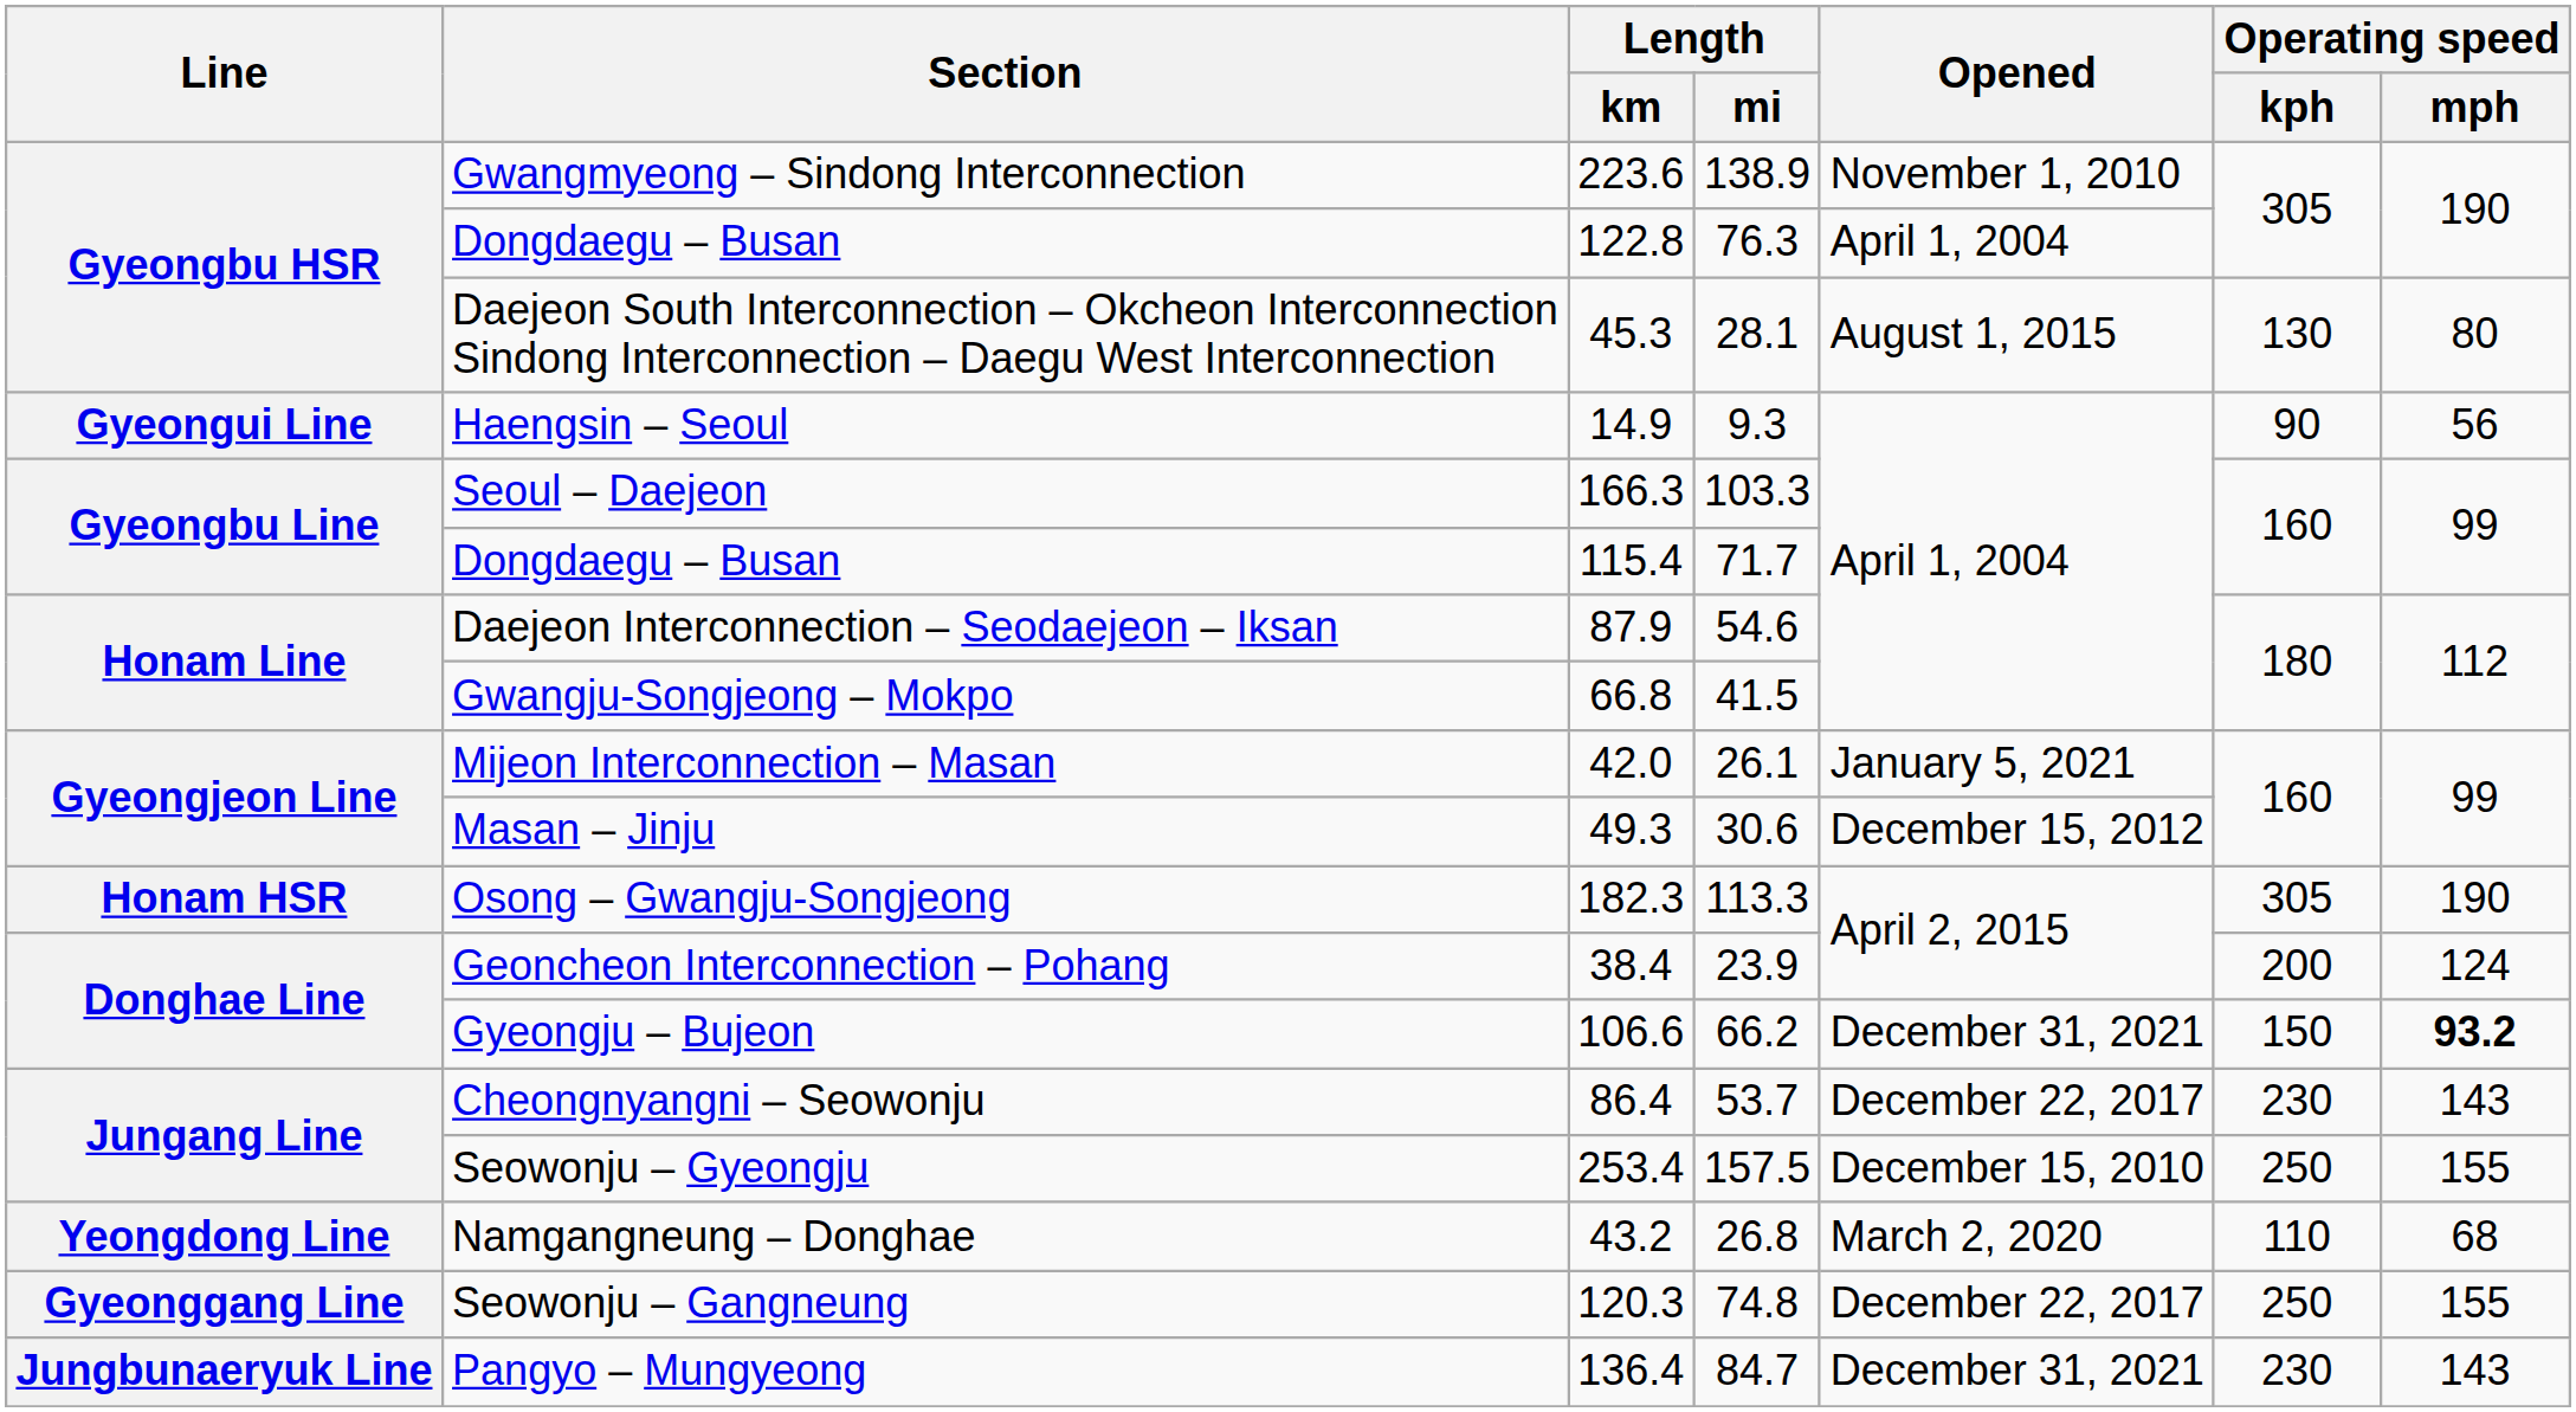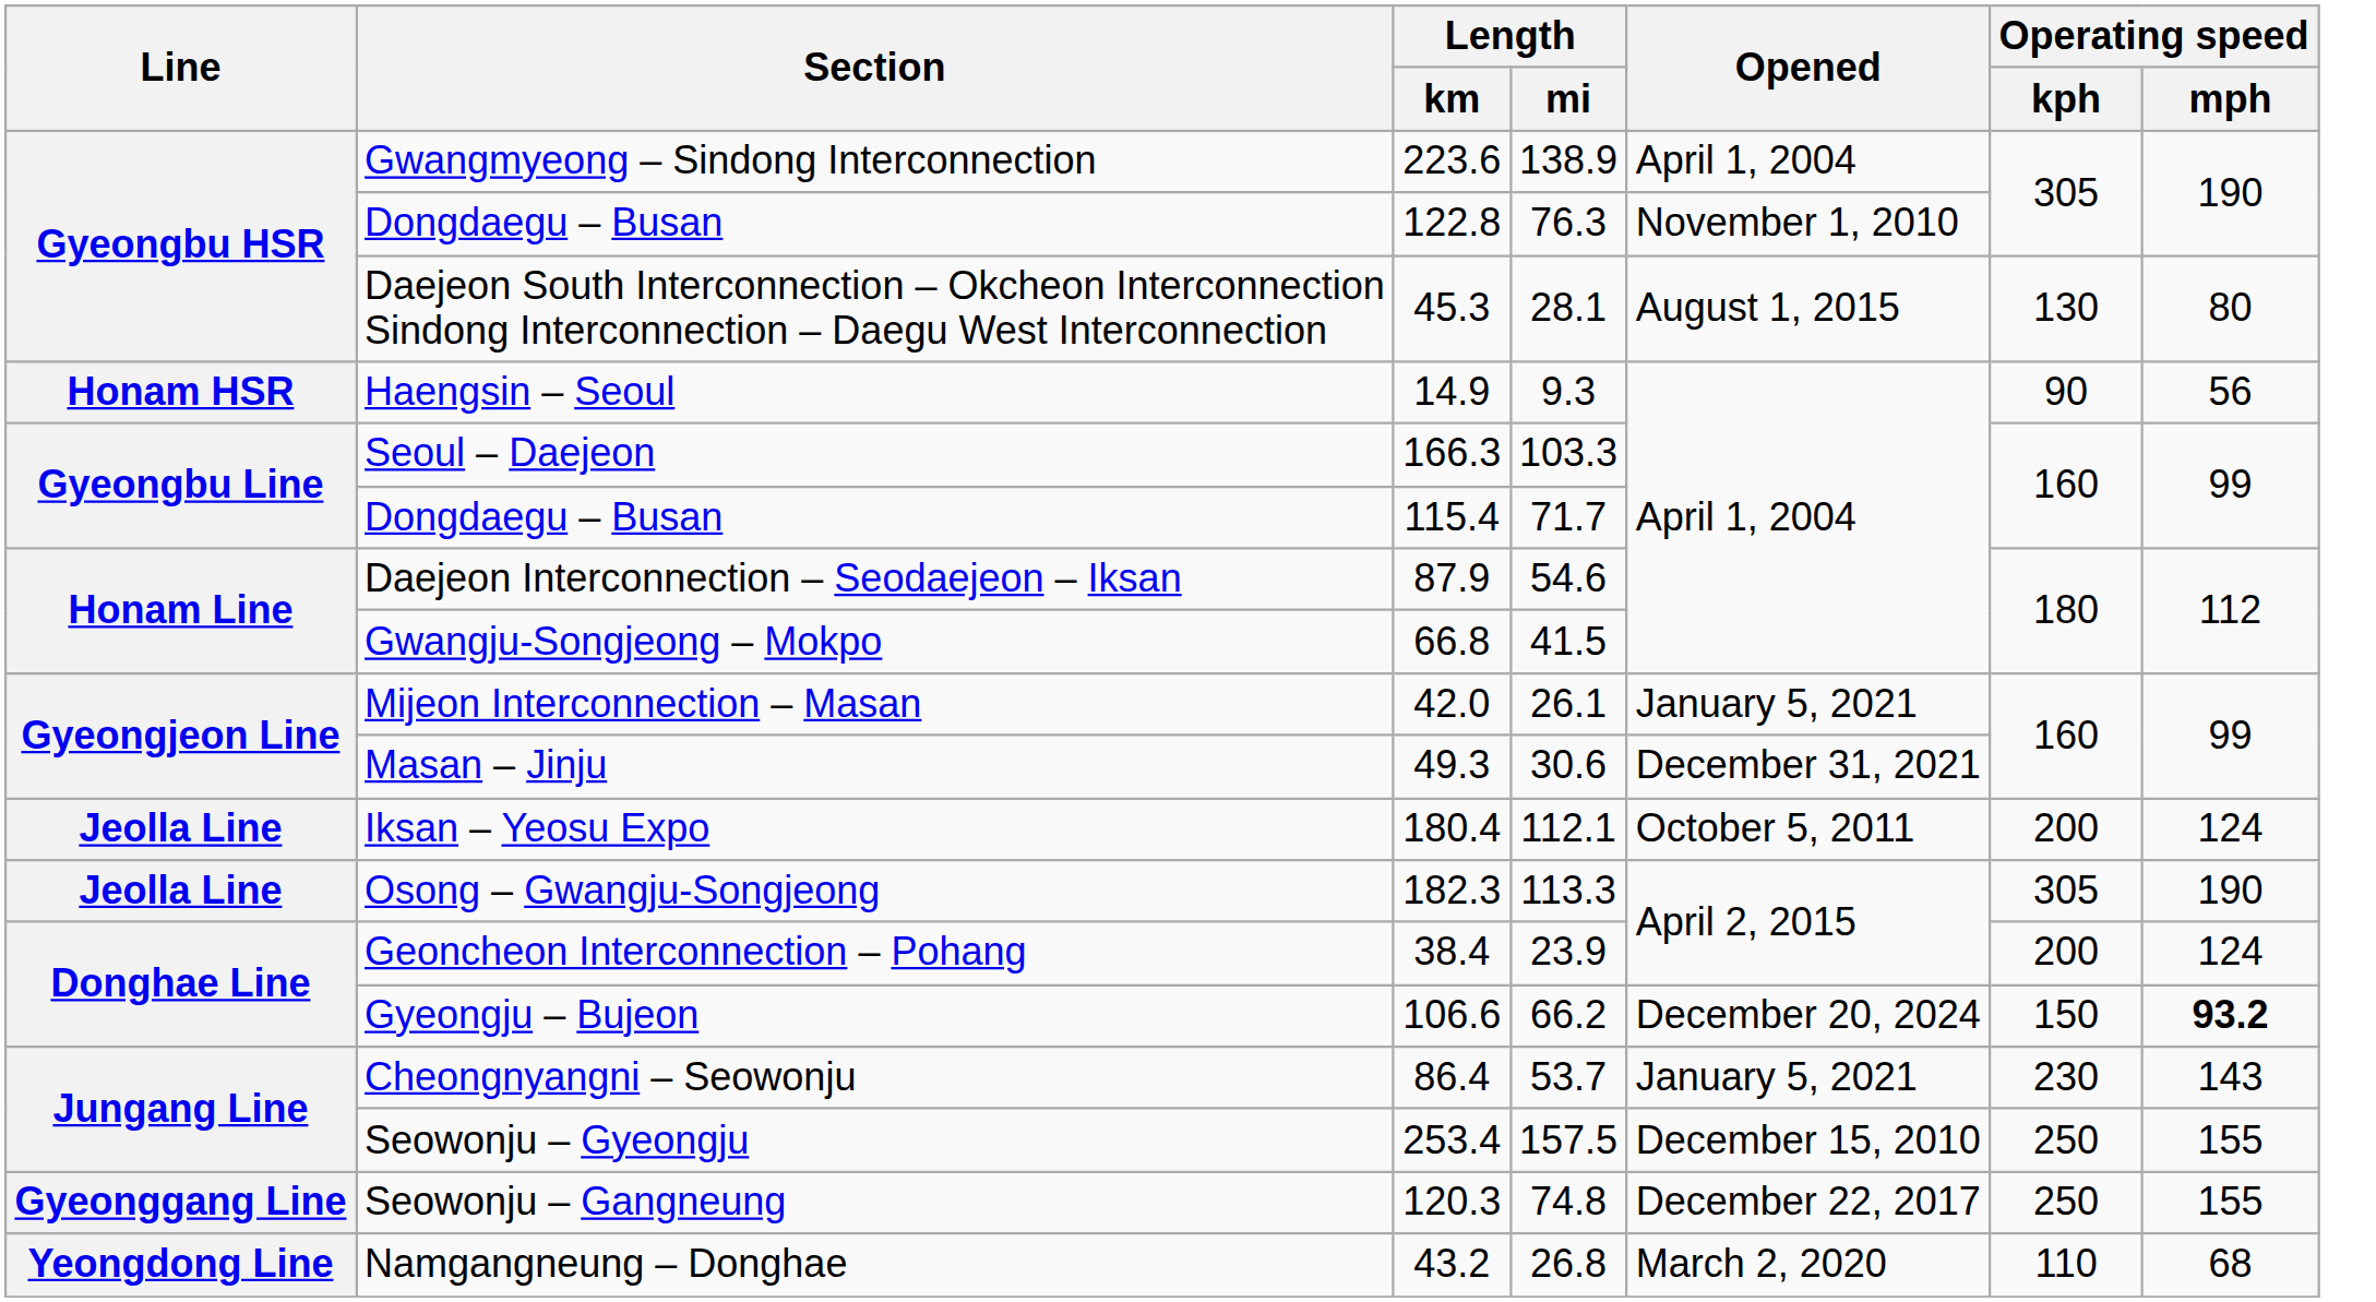Gwangmyeong – Sindong Interconnection | Opened: November 1, 2010 -> April 1, 2004
Dongdaegu – Busan / 122.8 | Opened: April 1, 2004 -> November 1, 2010
Haengsin – Seoul | Line: Gyeongui Line -> Honam HSR
Masan – Jinju | Opened: December 15, 2012 -> December 31, 2021
+ row: Jeolla Line | Iksan – Yeosu Expo | 180.4 | 112.1 | October 5, 2011 | 200 | 124
Osong – Gwangju-Songjeong | Line: Honam HSR -> Jeolla Line
Gyeongju – Bujeon | Opened: December 31, 2021 -> December 20, 2024
Cheongnyangni – Seowonju | Opened: December 22, 2017 -> January 5, 2021
rows swapped: Seowonju – Gangneung <-> Namgangneung – Donghae
- row: Jungbunaeryuk Line | Pangyo – Mungyeong | 136.4 | 84.7 | December 31, 2021 | 230 | 143
